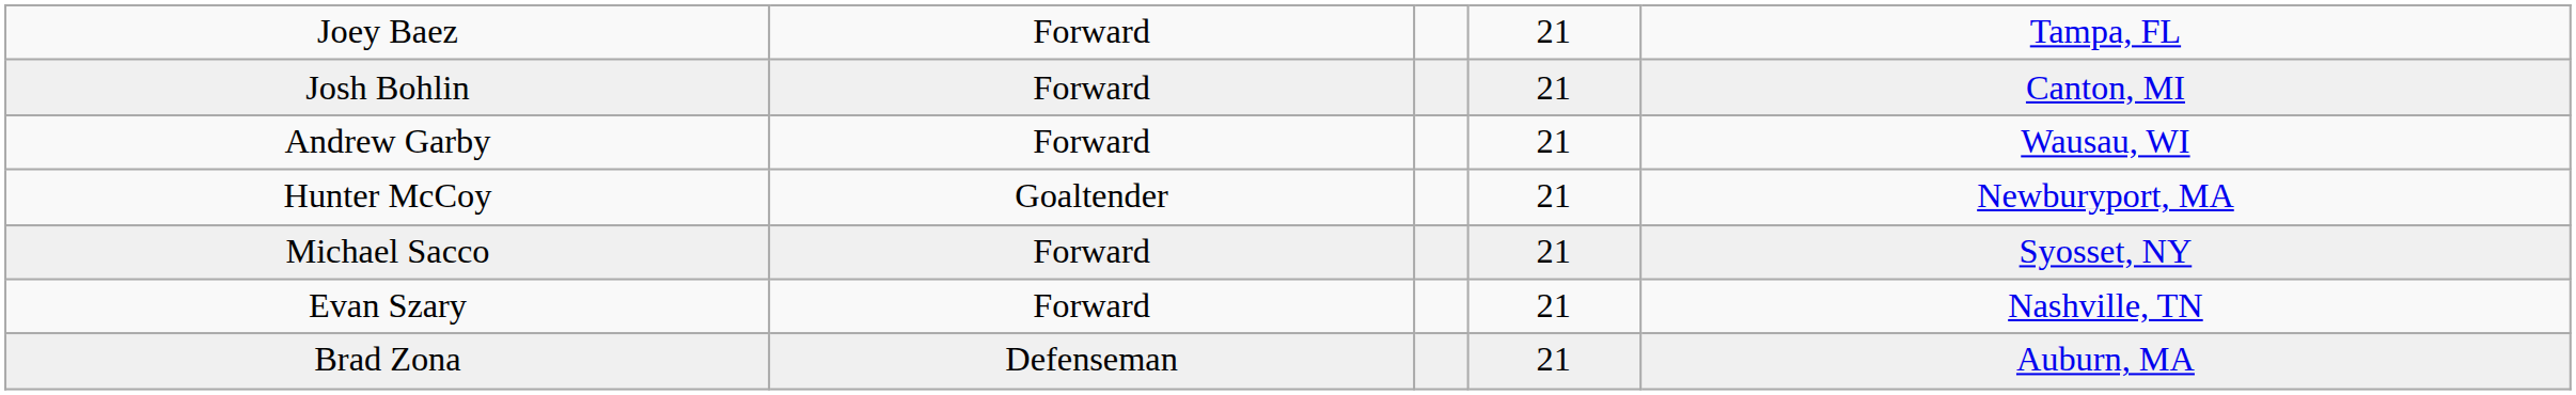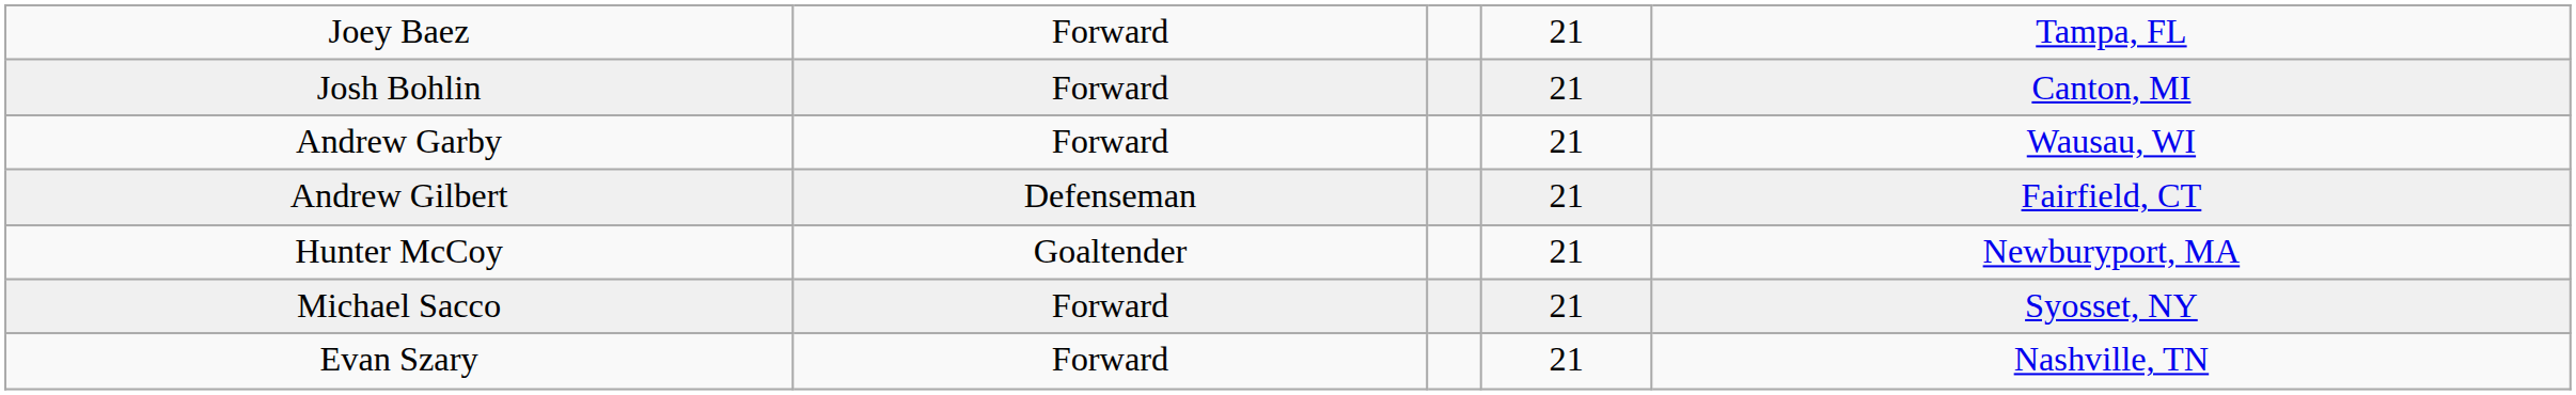+ row: Andrew Gilbert | Defenseman | 21 | Fairfield, CT
- row: Brad Zona | Defenseman | 21 | Auburn, MA
